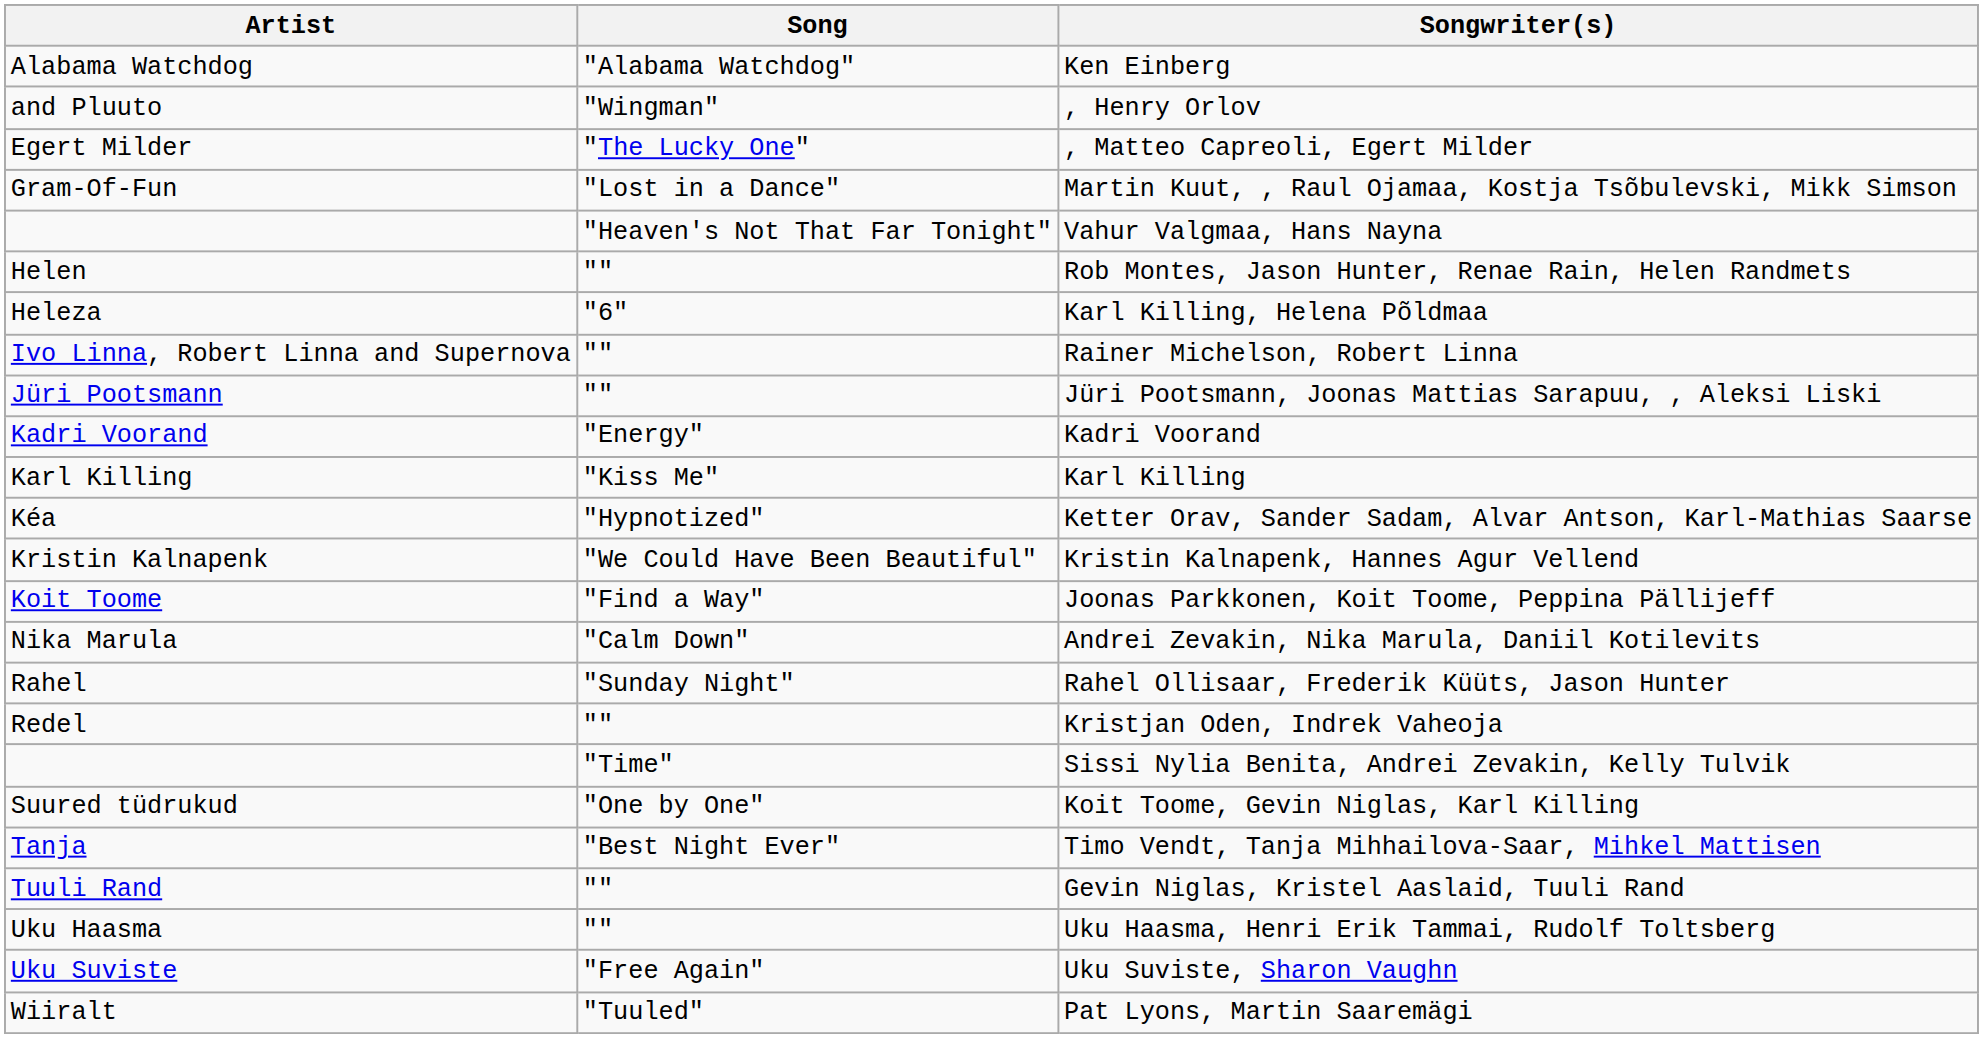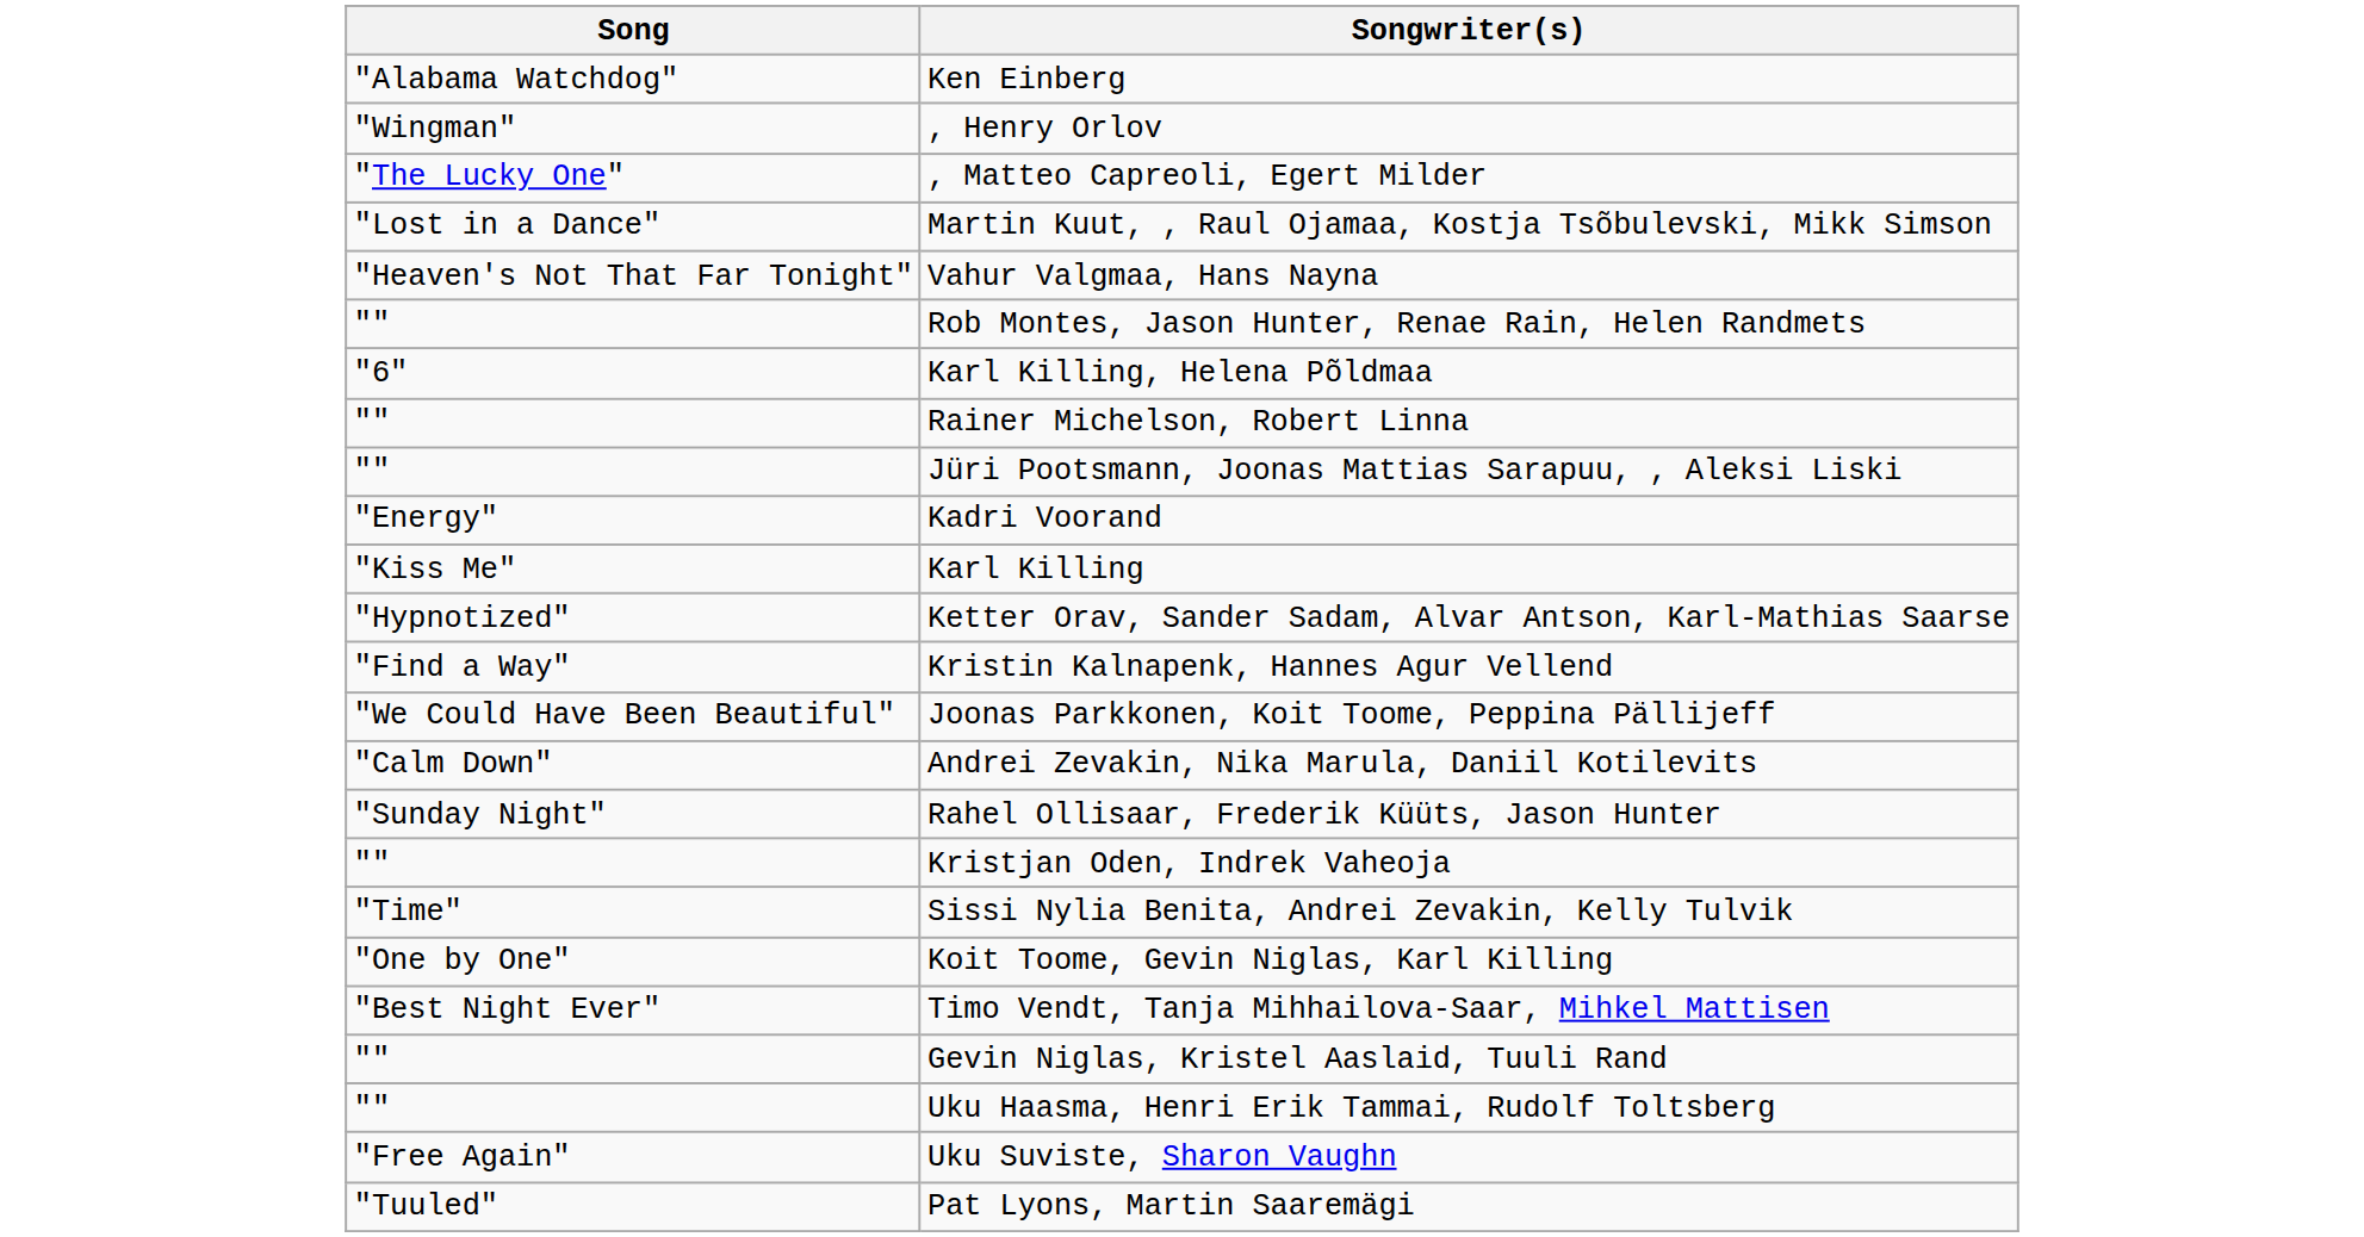- column: Artist | Alabama Watchdog | and Pluuto | Egert Milder | Gram-Of-Fun | Helen | Heleza | Ivo Linna, Robert Linna and Supernova | Jüri Pootsmann | Kadri Voorand | Karl Killing | Kéa | Kristin Kalnapenk | Koit Toome | Nika Marula | Rahel | Redel | Suured tüdrukud | Tanja | Tuuli Rand | Uku Haasma | Uku Suviste | Wiiralt
Kristin Kalnapenk, Hannes Agur Vellend | Song: "We Could Have Been Beautiful" -> "Find a Way"
Joonas Parkkonen, Koit Toome, Peppina Pällijeff | Song: "Find a Way" -> "We Could Have Been Beautiful"
